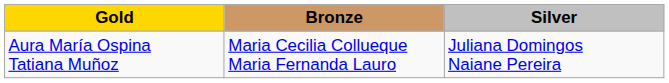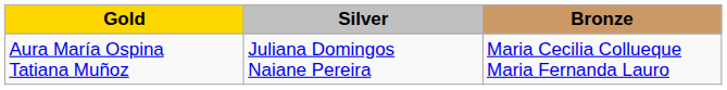columns swapped: Silver <-> Bronze
